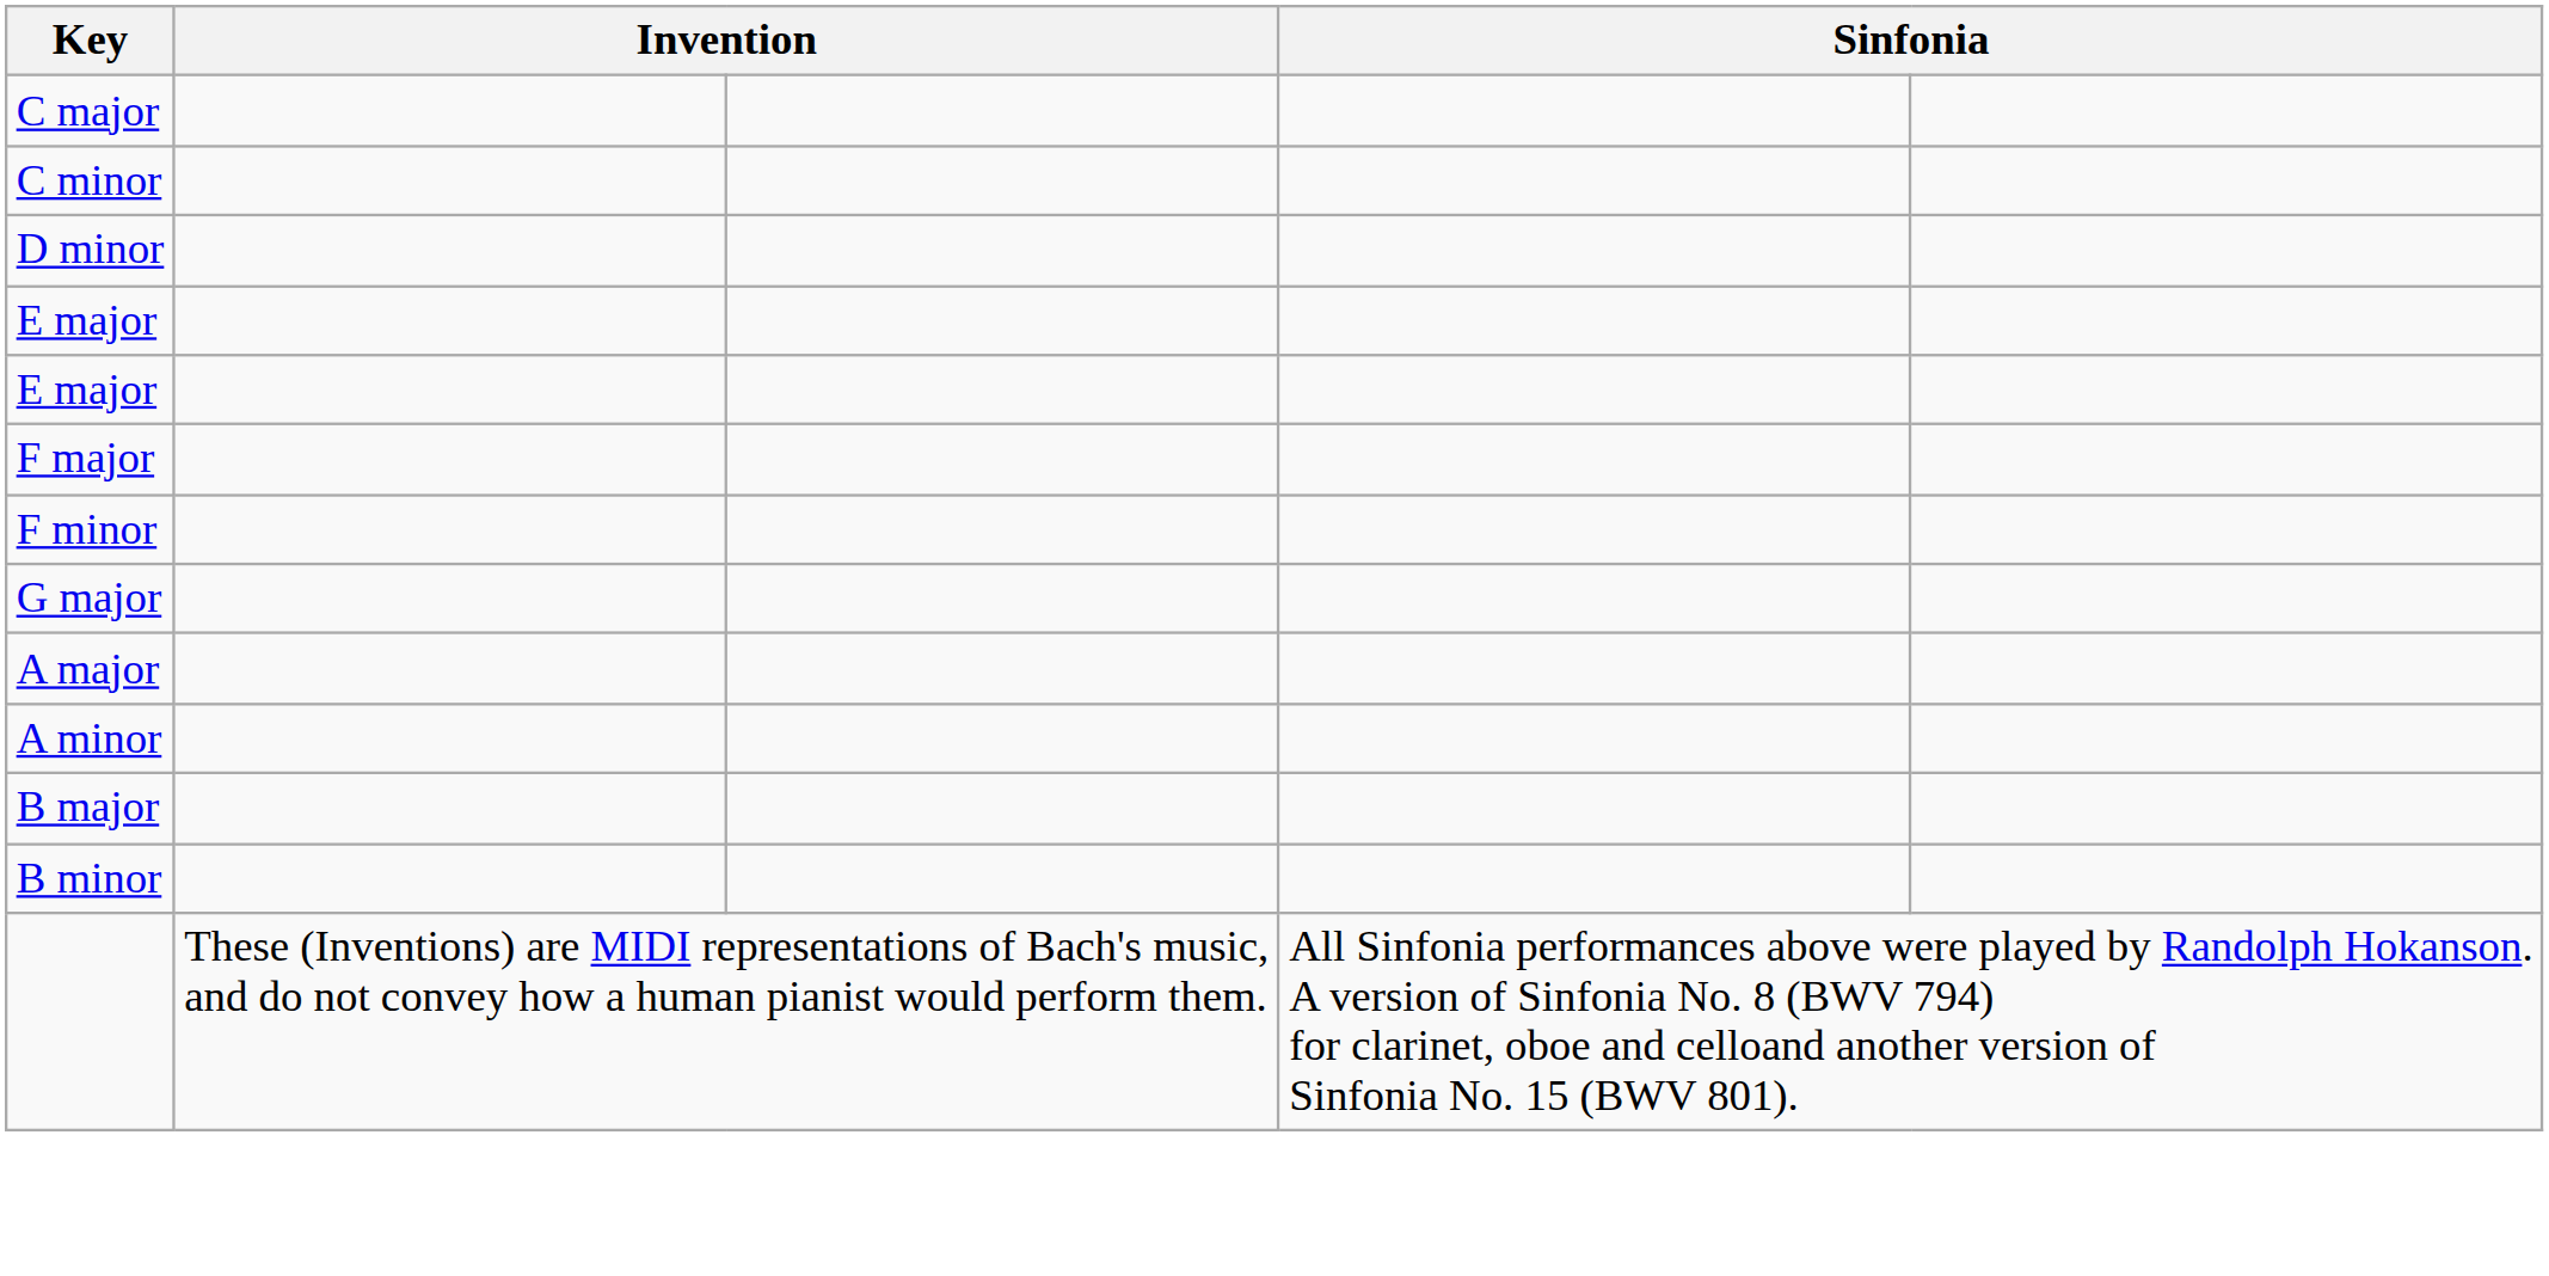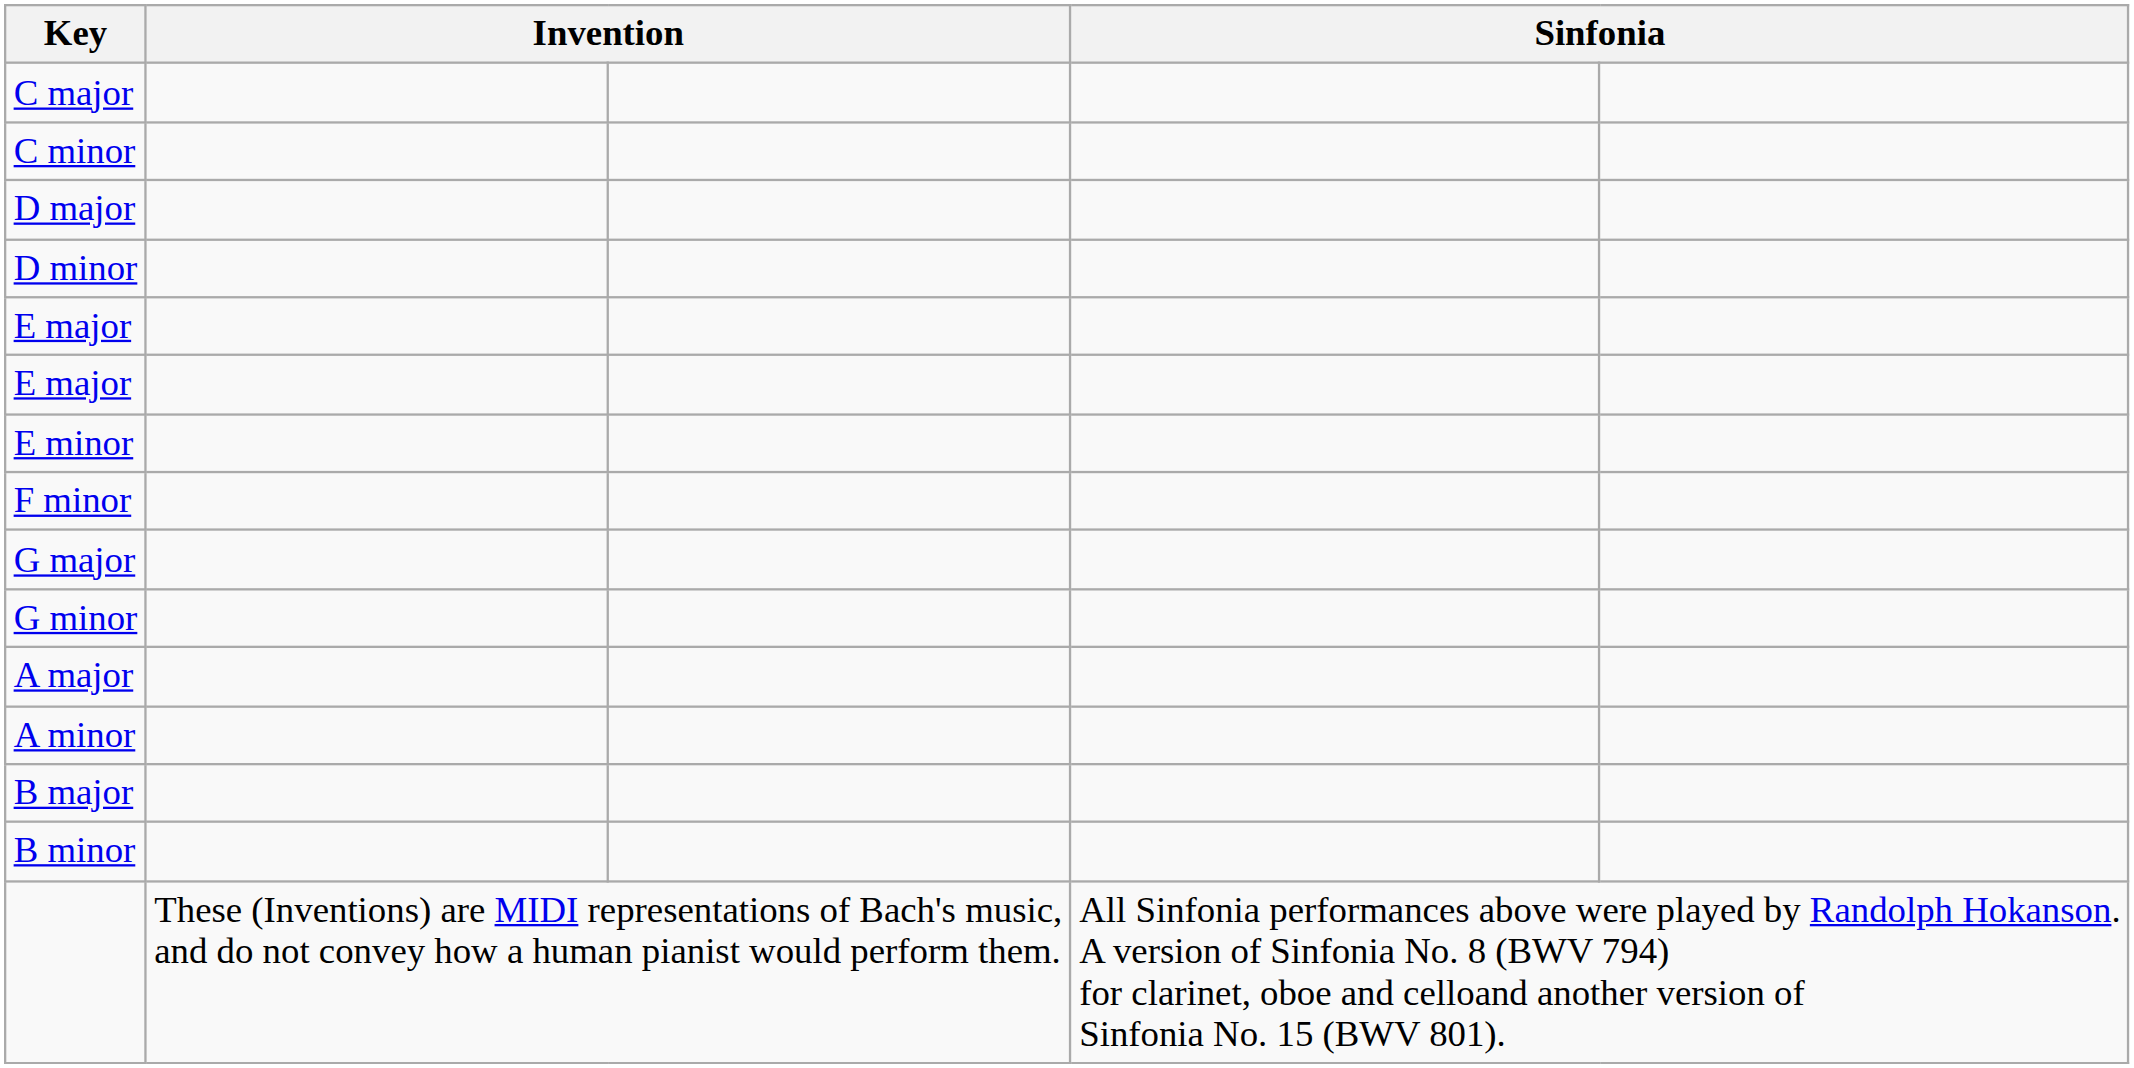+ row: D major
+ row: E minor
- row: F major
+ row: G minor
